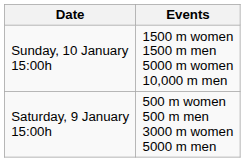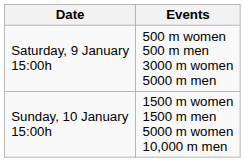rows swapped: Saturday, 9 January 15:00h <-> Sunday, 10 January 15:00h
